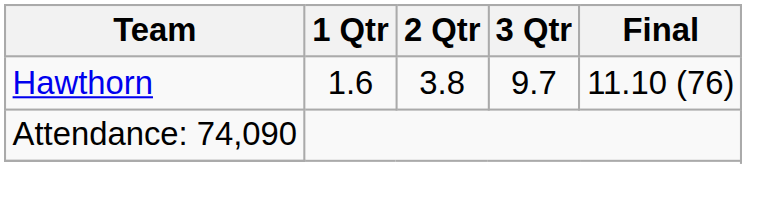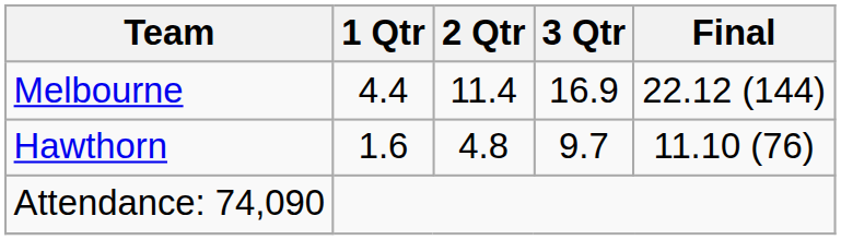+ row: Melbourne | 4.4 | 11.4 | 16.9 | 22.12 (144)
Hawthorn | 2 Qtr: 3.8 -> 4.8
